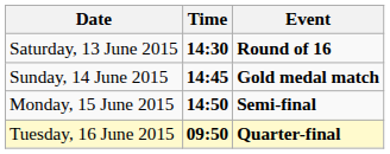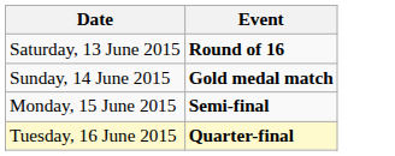- column: Time | 14:30 | 14:45 | 14:50 | 09:50
